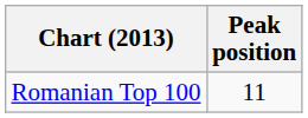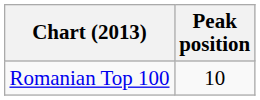Romanian Top 100 | Peak position: 11 -> 10
